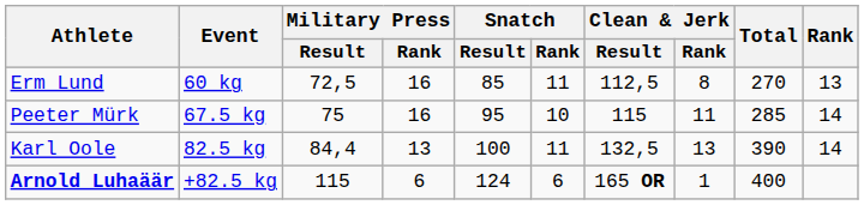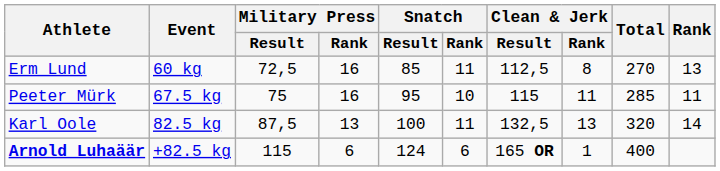Peeter Mürk | Rank: 14 -> 11
Karl Oole | Military Press / Result: 84,4 -> 87,5
Karl Oole | Total: 390 -> 320
